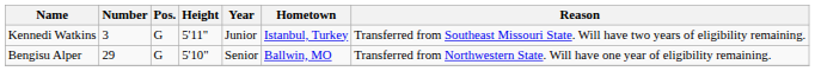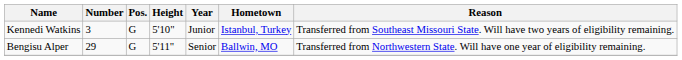Kennedi Watkins | Height: 5'11" -> 5'10"
Bengisu Alper | Height: 5'10" -> 5'11"
